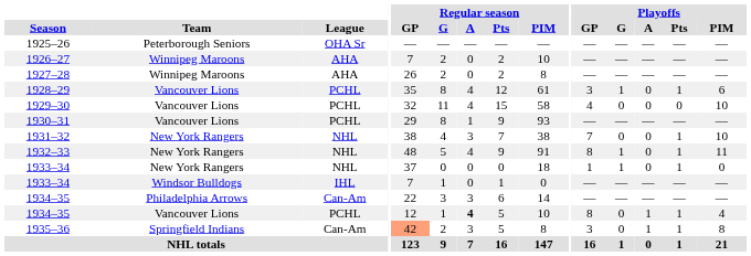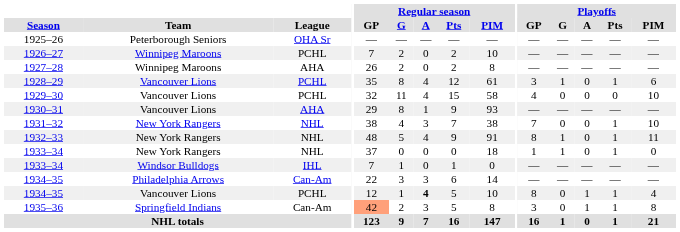1926–27 | League: AHA -> PCHL
1930–31 | League: PCHL -> AHA
